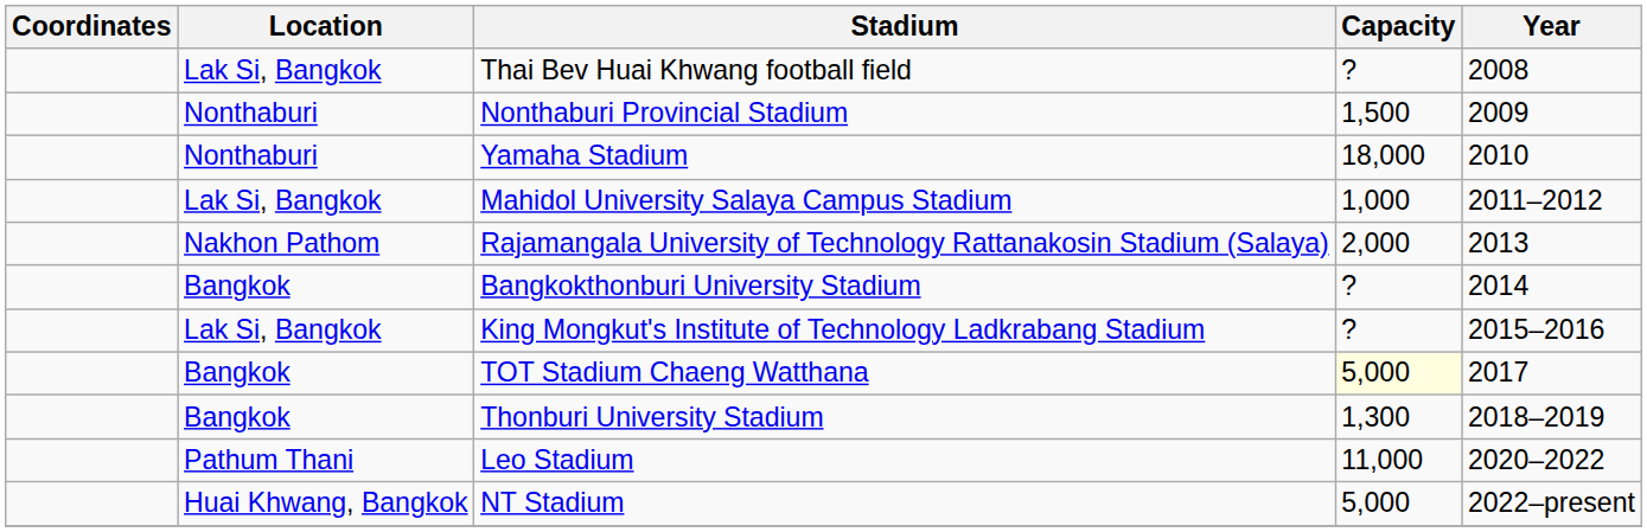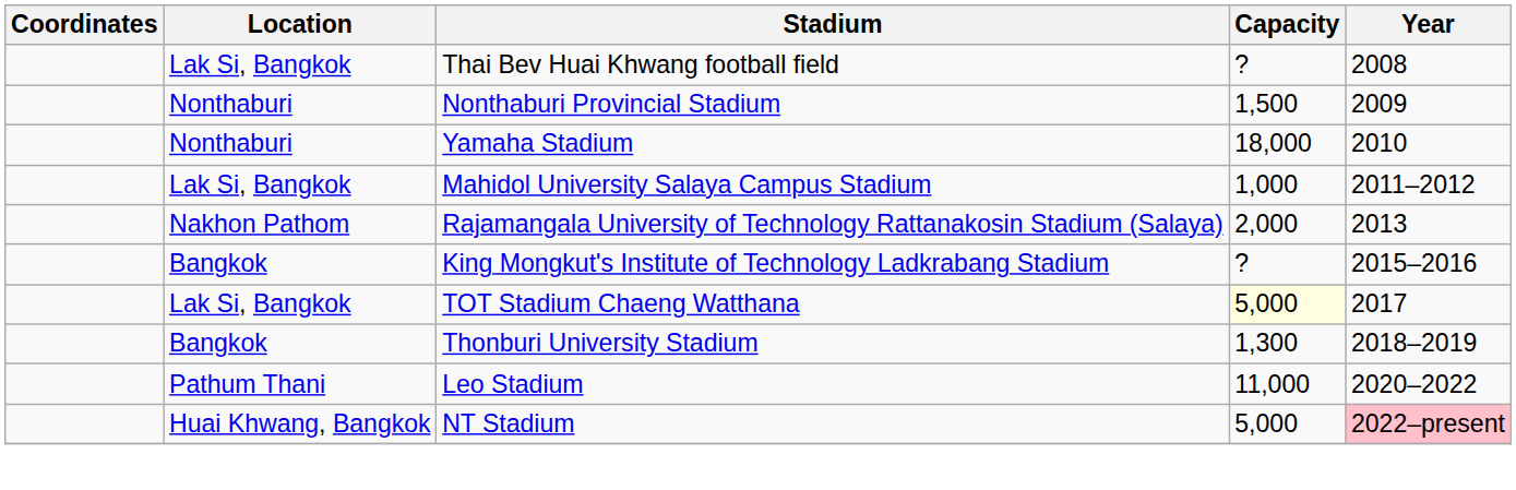- row: Bangkok | Bangkokthonburi University Stadium | ? | 2014
King Mongkut's Institute of Technology Ladkrabang Stadium | Location: Lak Si, Bangkok -> Bangkok
TOT Stadium Chaeng Watthana | Location: Bangkok -> Lak Si, Bangkok
NT Stadium | Year: no background -> pink background
